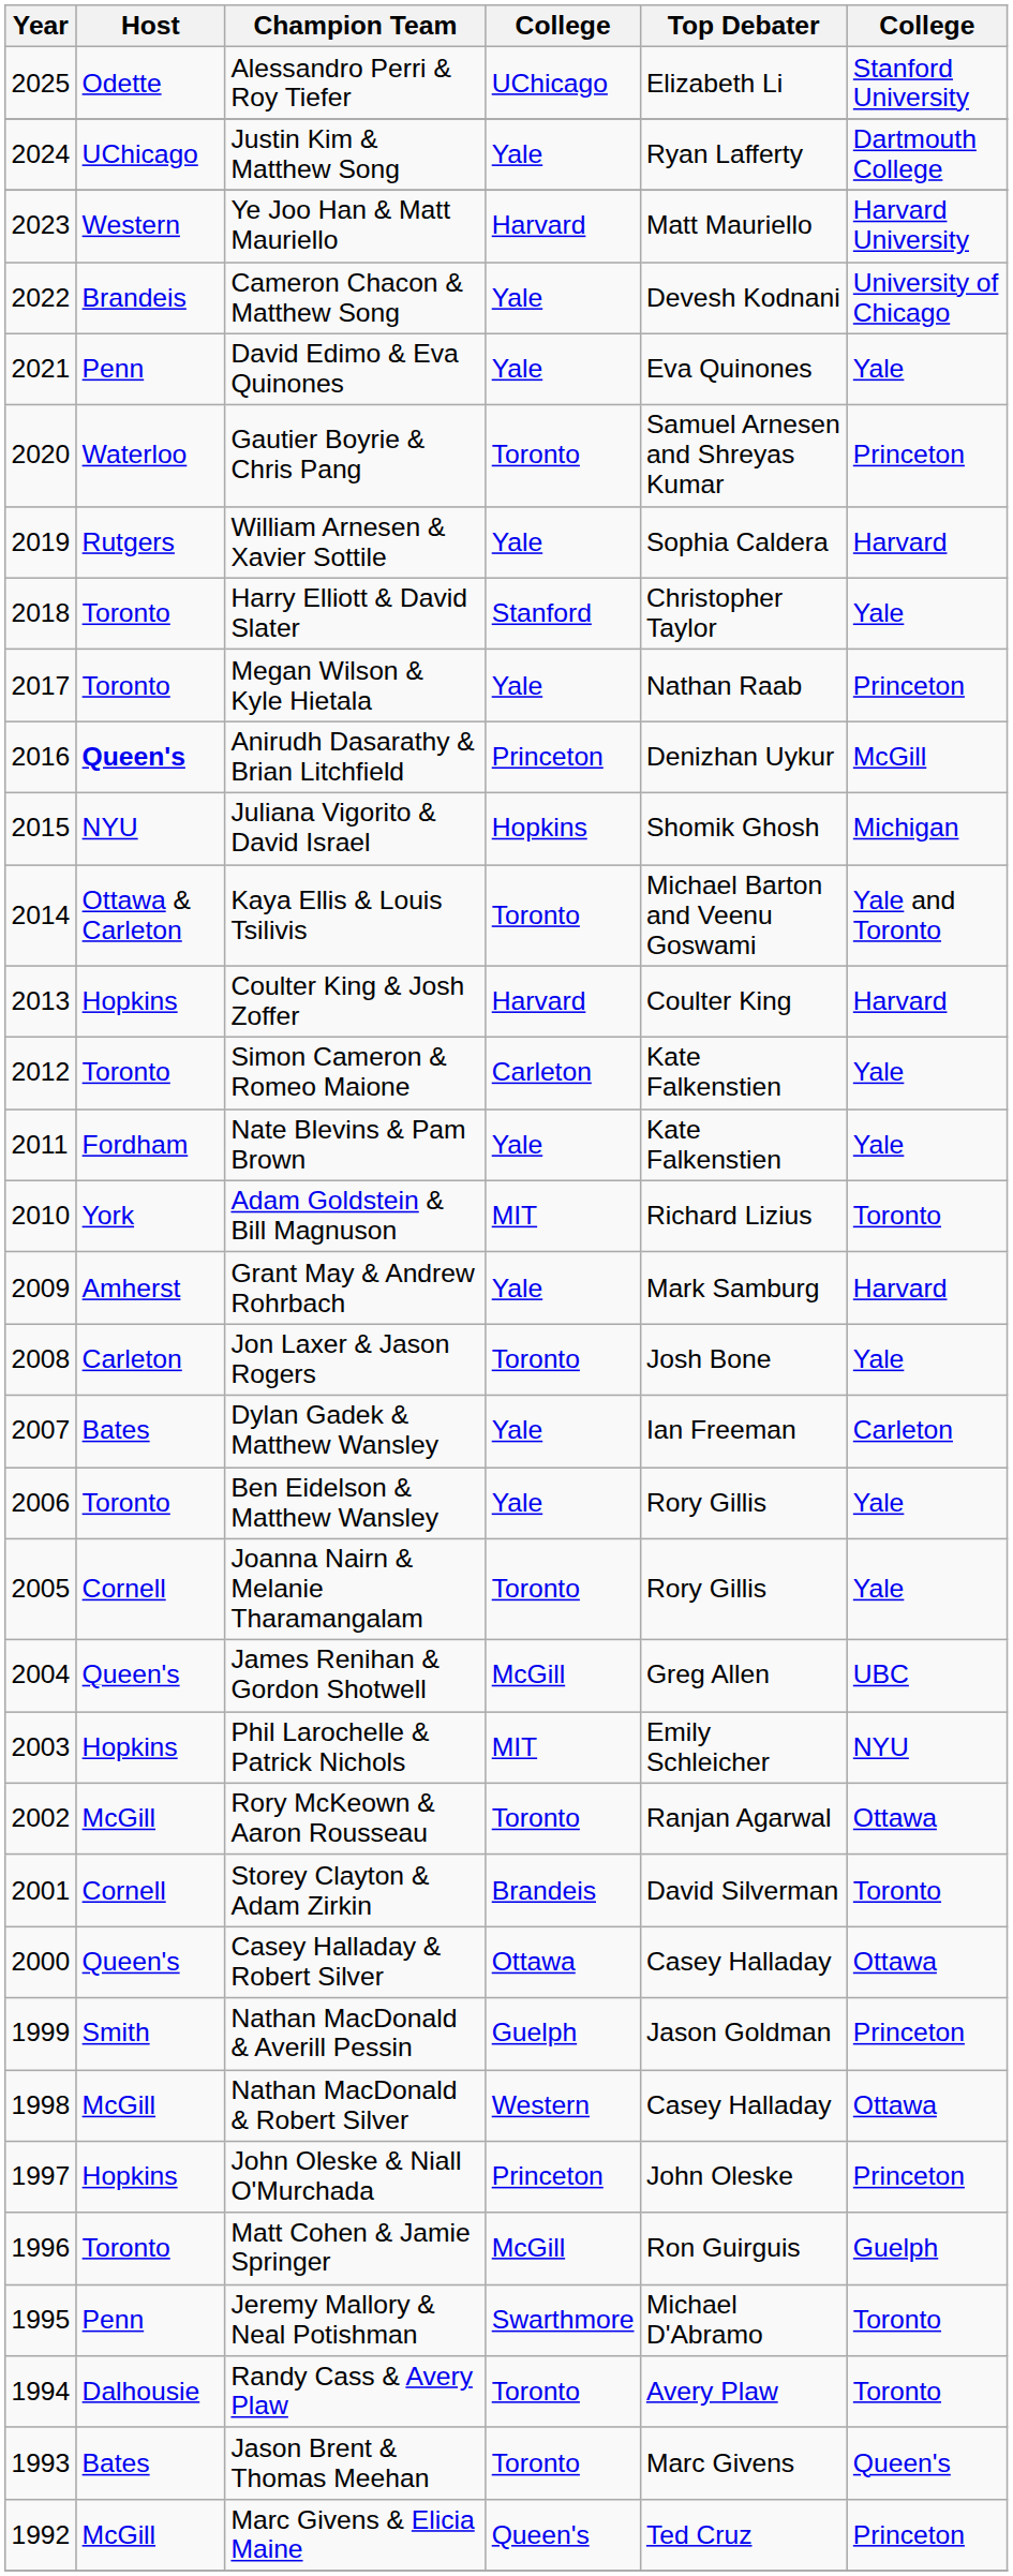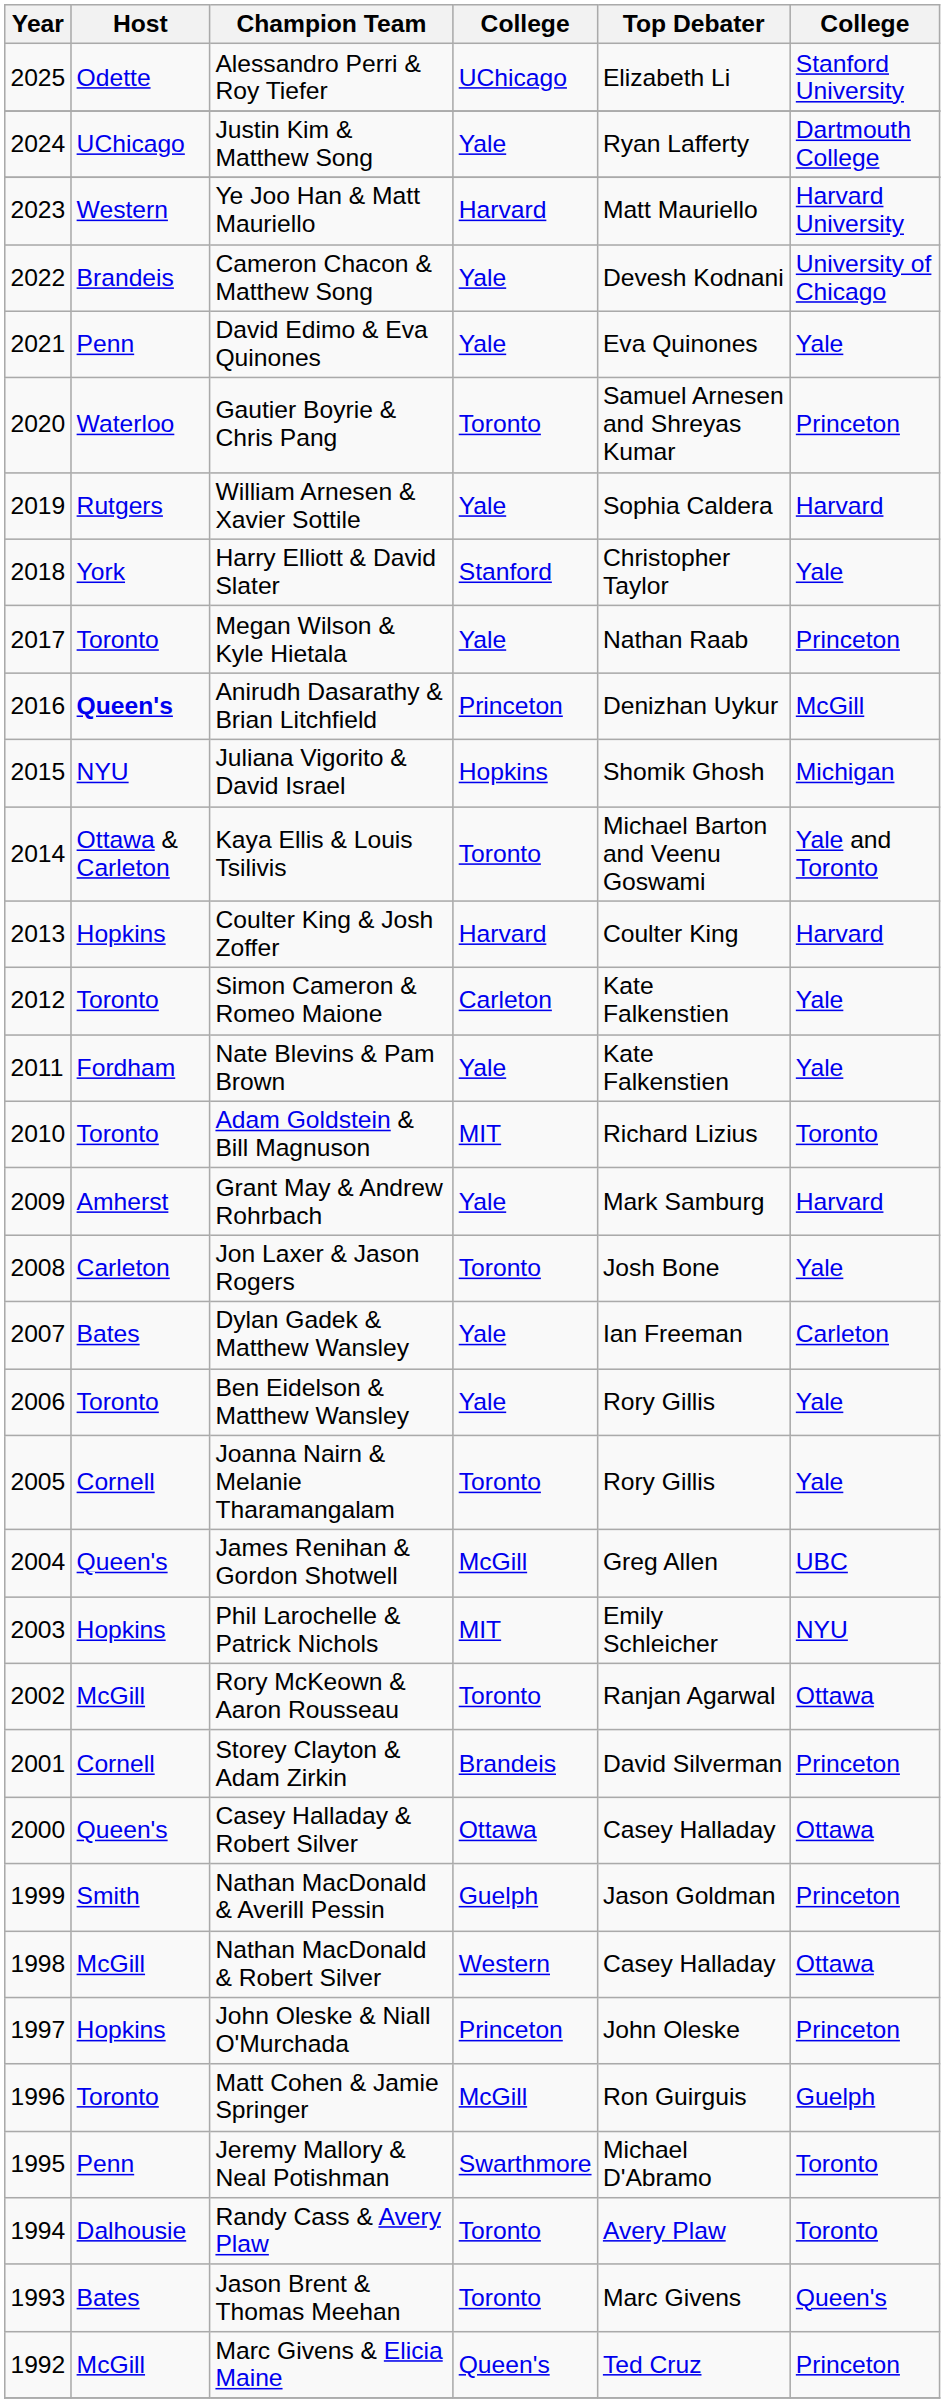Harry Elliott & David Slater | Host: Toronto -> York
Adam Goldstein & Bill Magnuson | Host: York -> Toronto
Storey Clayton & Adam Zirkin | column 6: Toronto -> Princeton
